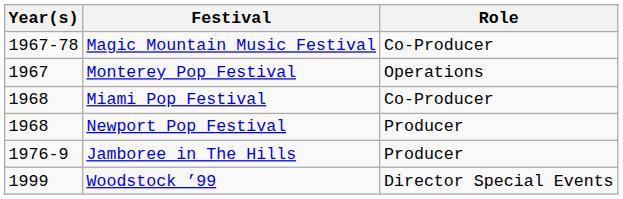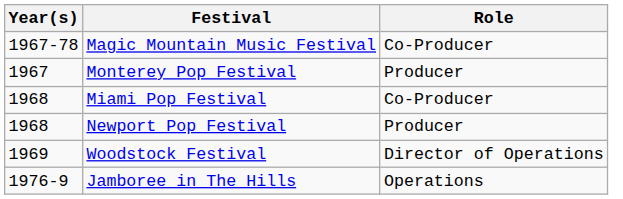Monterey Pop Festival | Role: Operations -> Producer
+ row: 1969 | Woodstock Festival | Director of Operations
Jamboree in The Hills | Role: Producer -> Operations
- row: 1999 | Woodstock ’99 | Director Special Events
